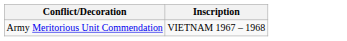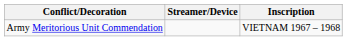+ column: Streamer/Device
